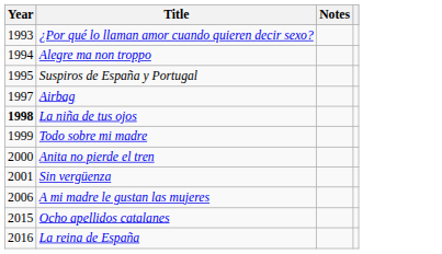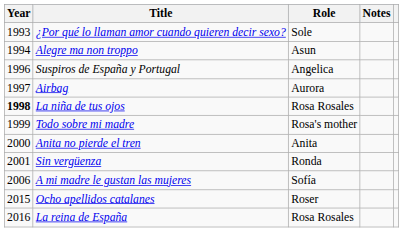+ column: Role | Sole | Asun | Angelica | Aurora | Rosa Rosales | Rosa's mother | Anita | Ronda | Sofía | Roser | Rosa Rosales
Suspiros de España y Portugal | Year: 1995 -> 1996
